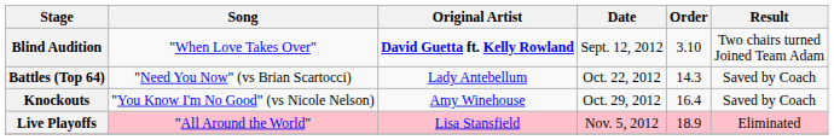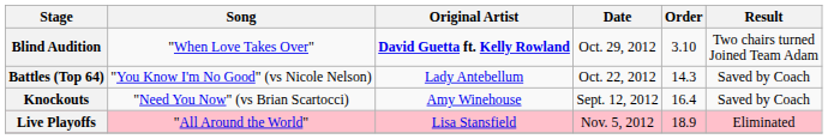Blind Audition | Date: Sept. 12, 2012 -> Oct. 29, 2012
Battles (Top 64) | Song: "Need You Now" (vs Brian Scartocci) -> "You Know I'm No Good" (vs Nicole Nelson)
Knockouts | Song: "You Know I'm No Good" (vs Nicole Nelson) -> "Need You Now" (vs Brian Scartocci)
Knockouts | Date: Oct. 29, 2012 -> Sept. 12, 2012
